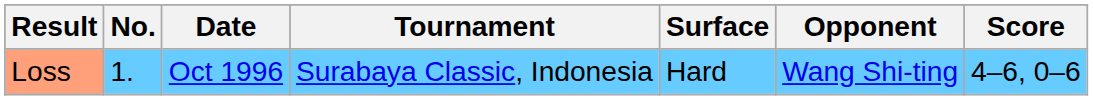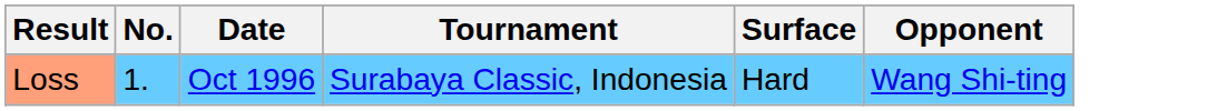- column: Score | 4–6, 0–6
